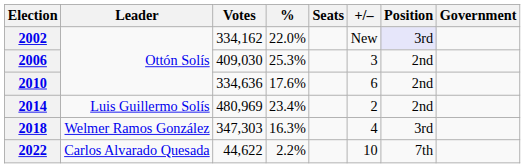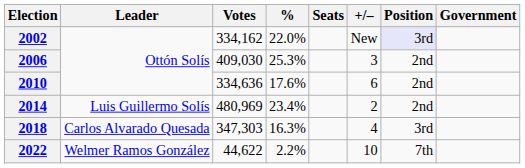2018 | Leader: Welmer Ramos González -> Carlos Alvarado Quesada
2022 | Leader: Carlos Alvarado Quesada -> Welmer Ramos González
